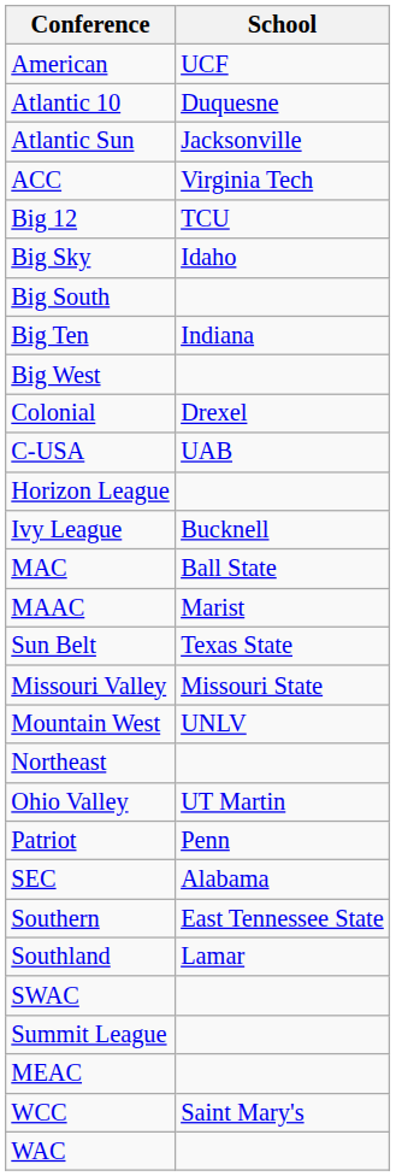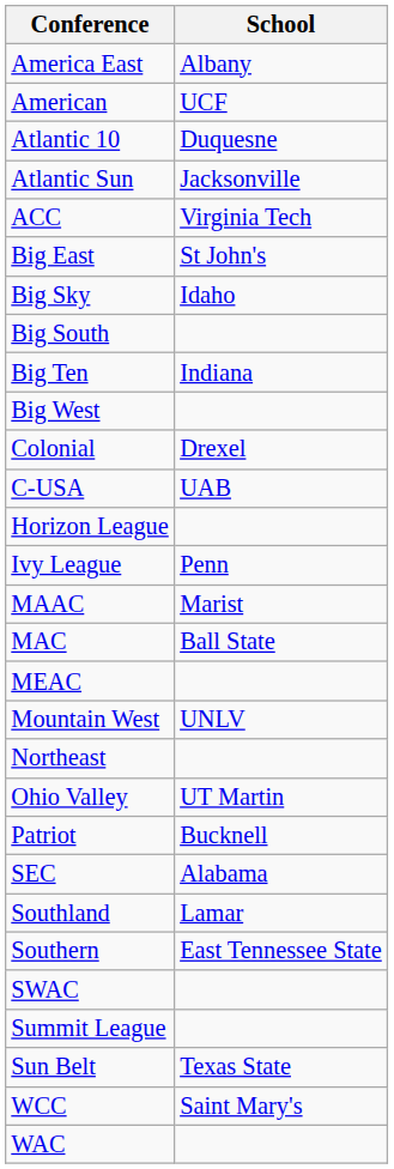+ row: America East | Albany
- row: Big 12 | TCU
+ row: Big East | St John's
Ivy League | School: Bucknell -> Penn
rows swapped: MAAC <-> MAC
rows swapped: MEAC <-> Sun Belt
- row: Missouri Valley | Missouri State
Patriot | School: Penn -> Bucknell
rows swapped: Southern <-> Southland
